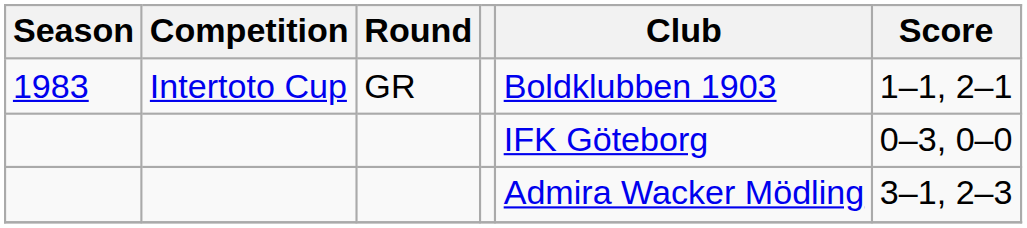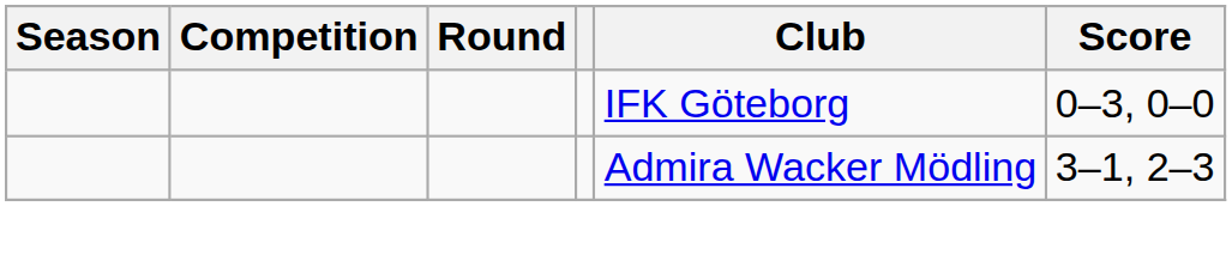- row: 1983 | Intertoto Cup | GR | Boldklubben 1903 | 1–1, 2–1
